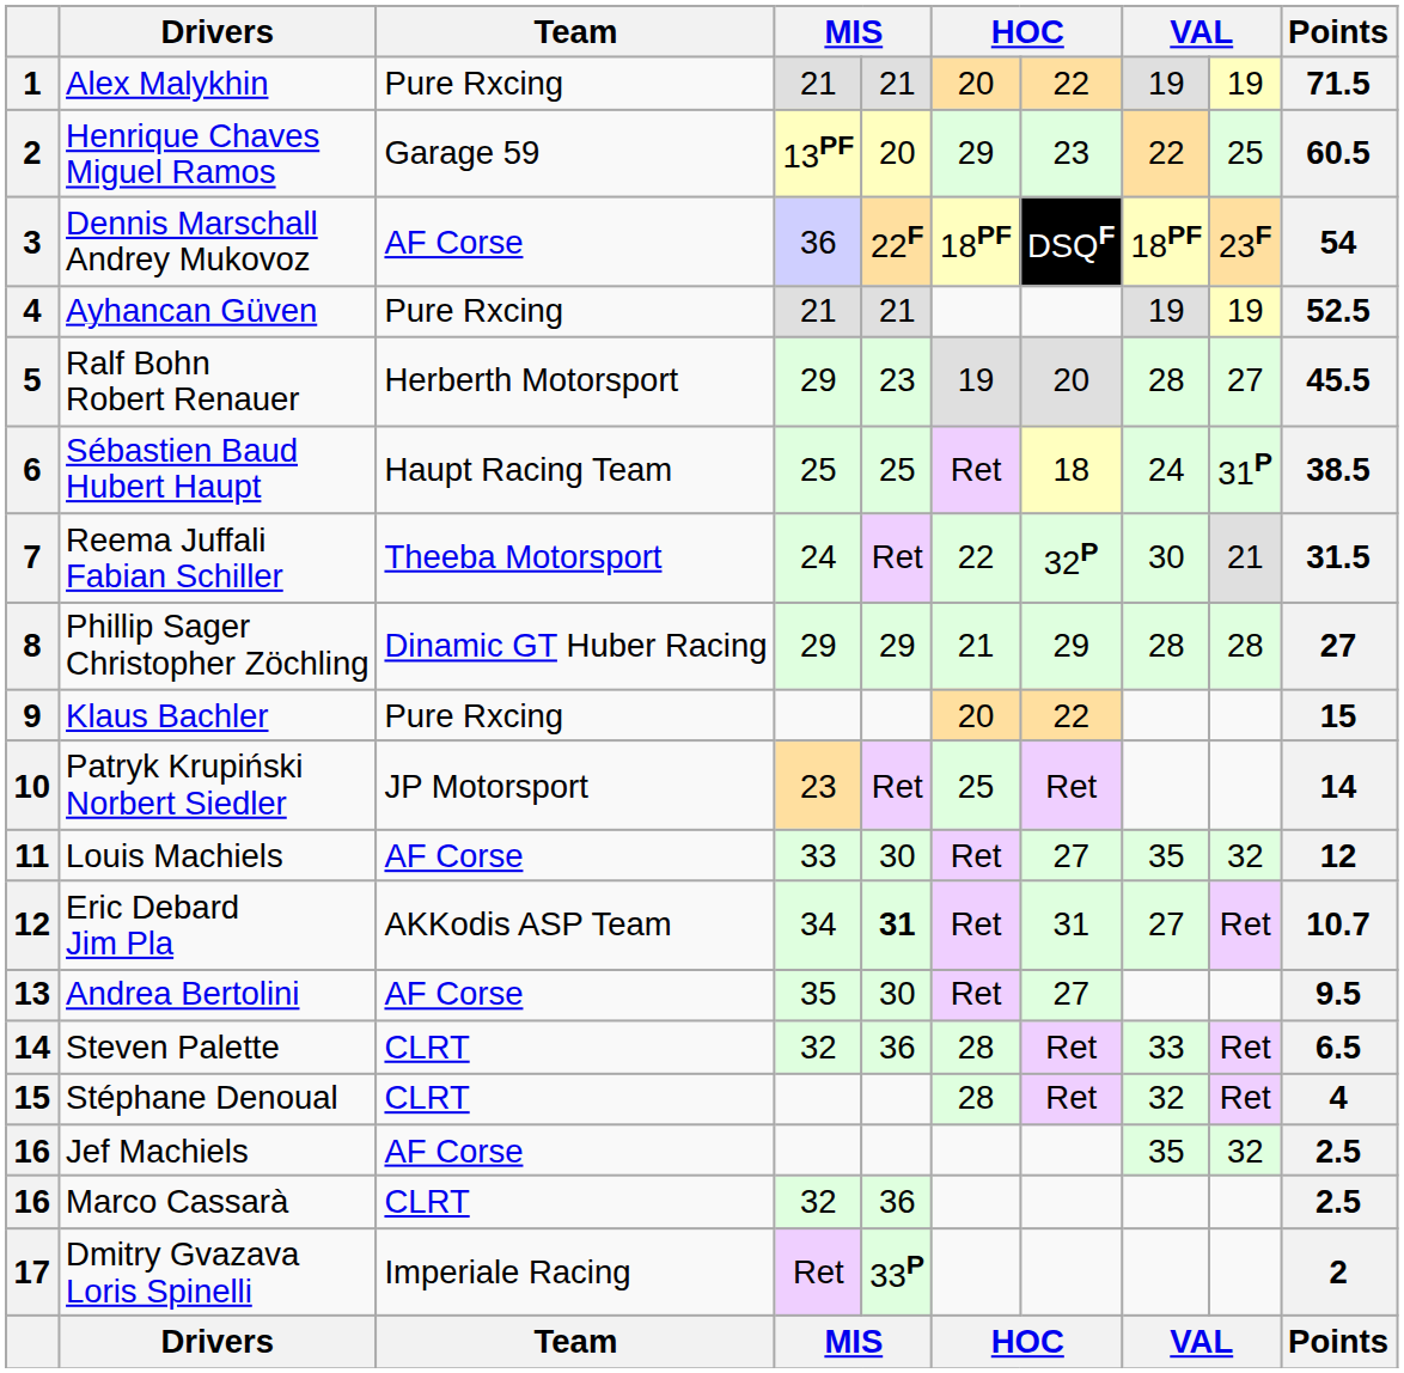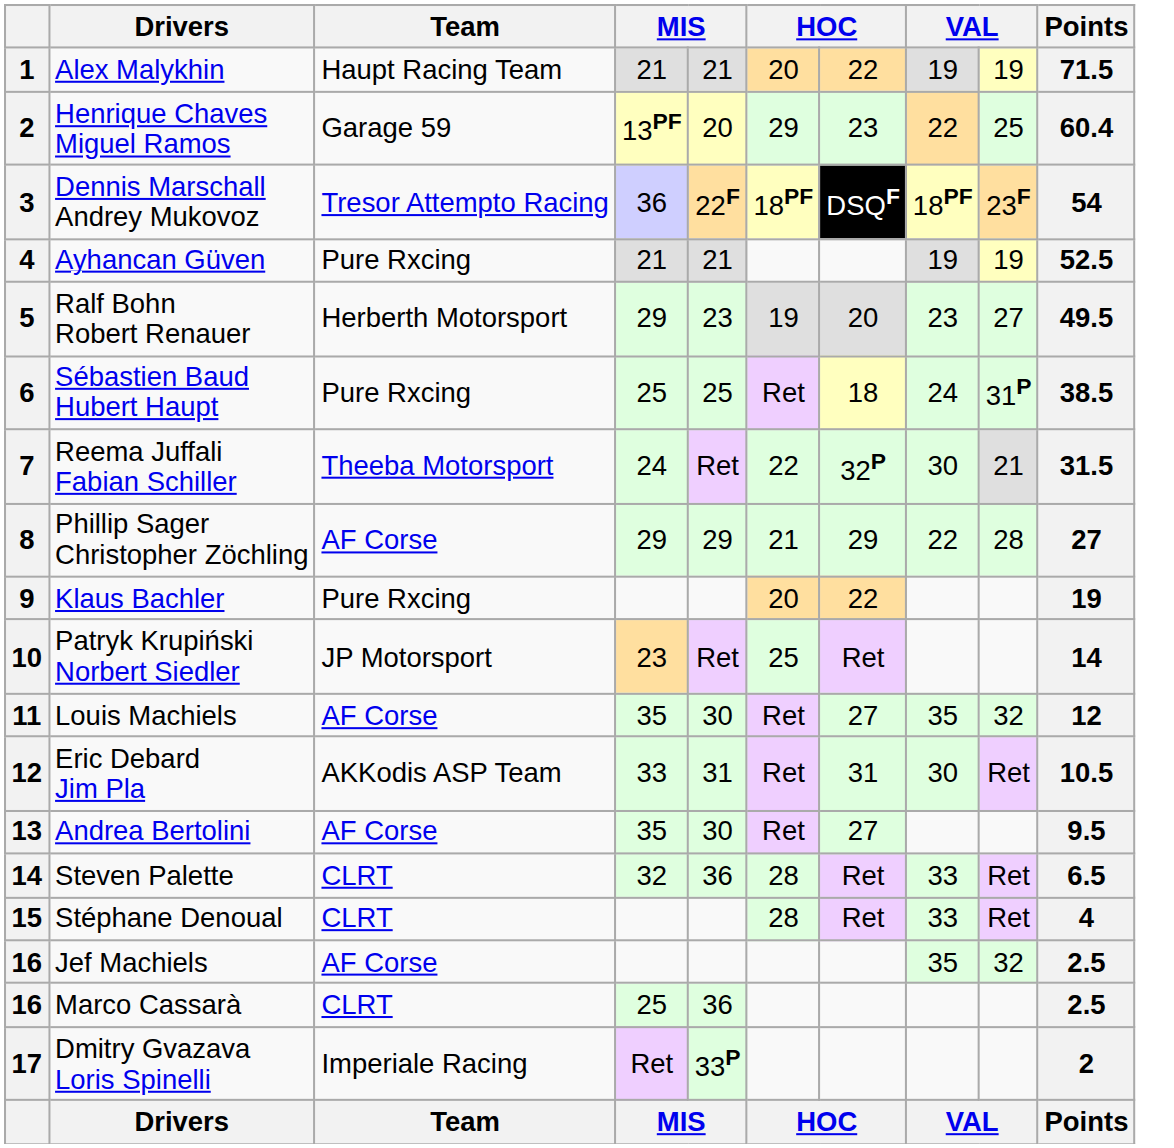Alex Malykhin | Team: Pure Rxcing -> Haupt Racing Team
Henrique Chaves Miguel Ramos | Points: 60.5 -> 60.4
Dennis Marschall Andrey Mukovoz | Team: AF Corse -> Tresor Attempto Racing
Ralf Bohn Robert Renauer | column 8: 28 -> 23
Ralf Bohn Robert Renauer | Points: 45.5 -> 49.5
Sébastien Baud Hubert Haupt | Team: Haupt Racing Team -> Pure Rxcing
Phillip Sager Christopher Zöchling | Team: Dinamic GT Huber Racing -> AF Corse
Phillip Sager Christopher Zöchling | column 8: 28 -> 22
Klaus Bachler | Points: 15 -> 19
Louis Machiels | column 4: 33 -> 35
Eric Debard Jim Pla | column 4: 34 -> 33
Eric Debard Jim Pla | column 5: bold -> normal
Eric Debard Jim Pla | column 8: 27 -> 30
Eric Debard Jim Pla | Points: 10.7 -> 10.5
Stéphane Denoual | column 8: 32 -> 33
Marco Cassarà | column 4: 32 -> 25
